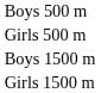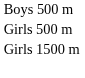- row: Boys 1500 m
